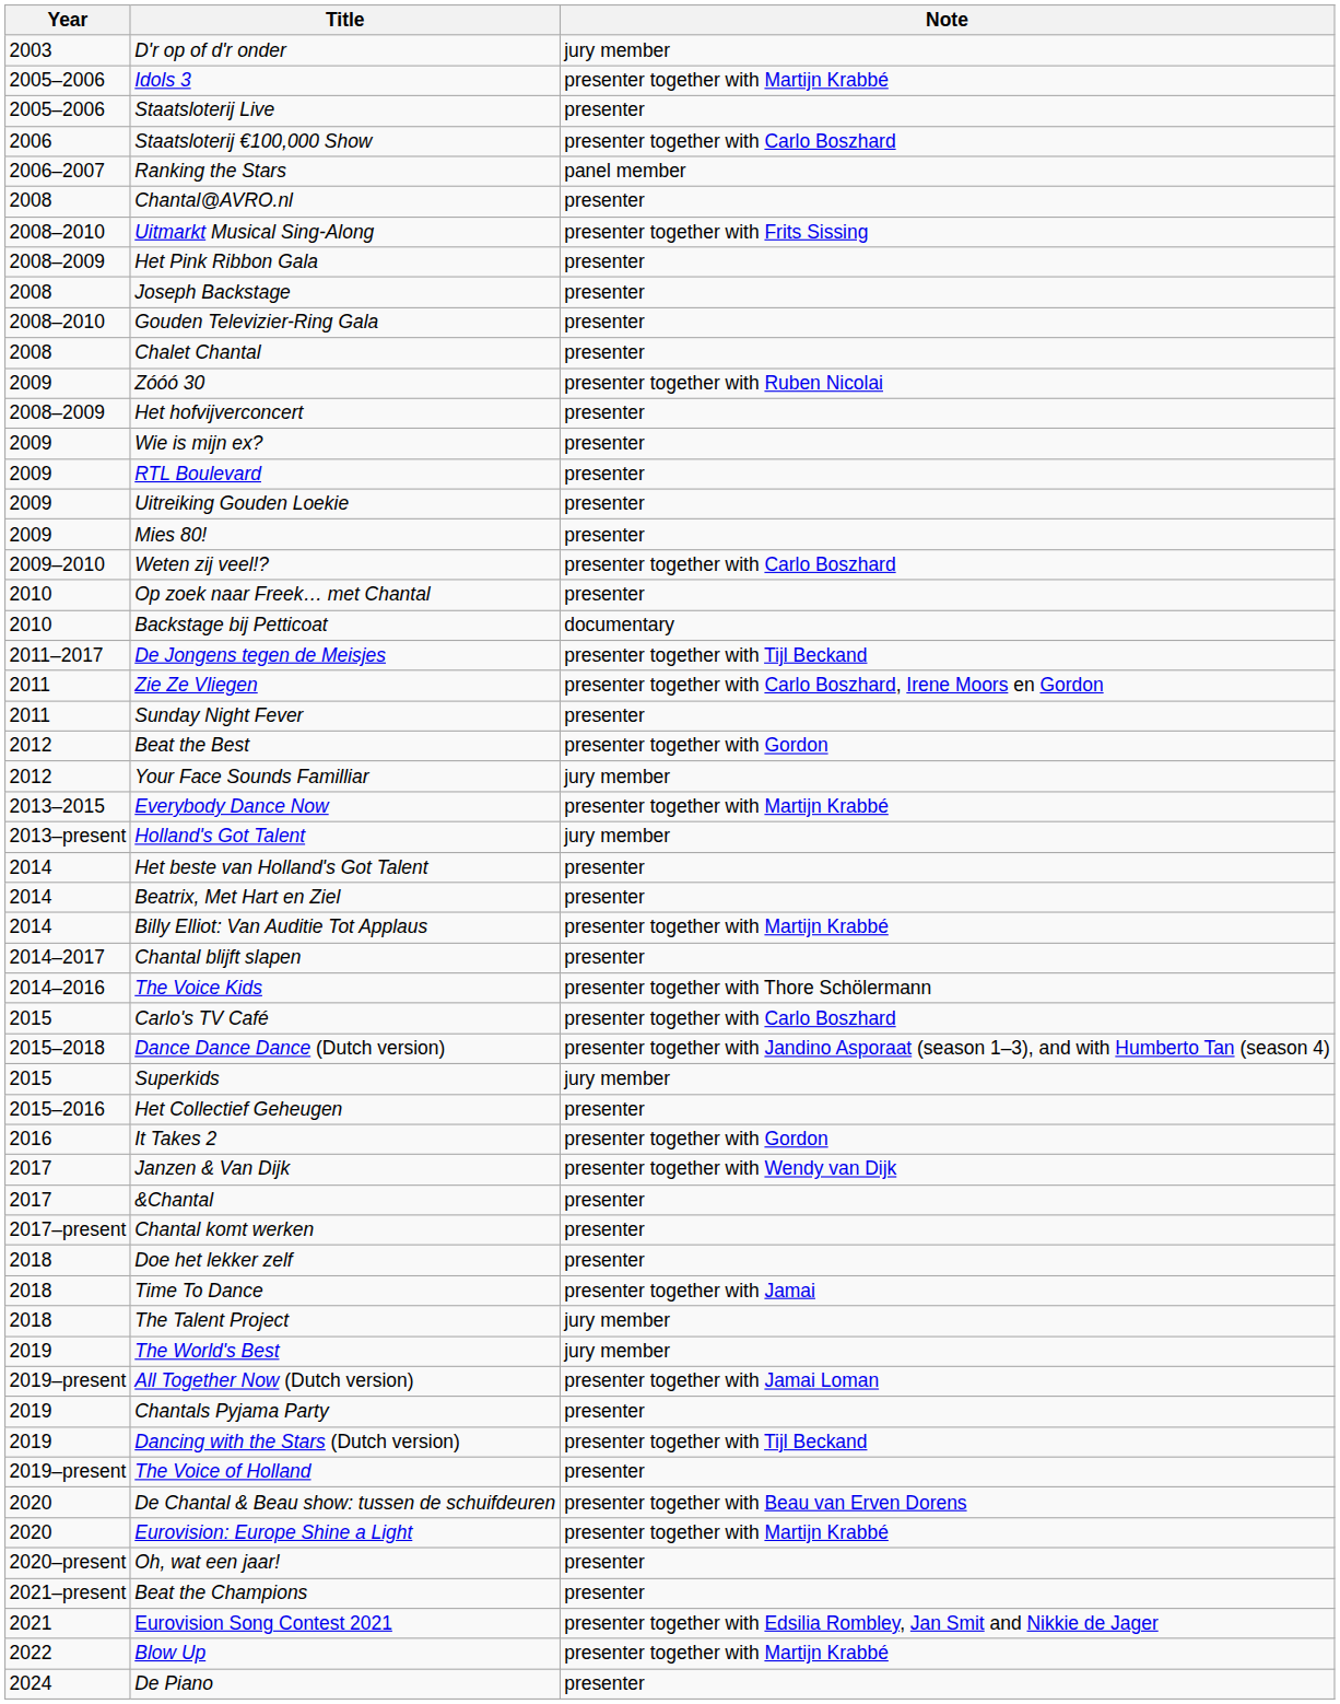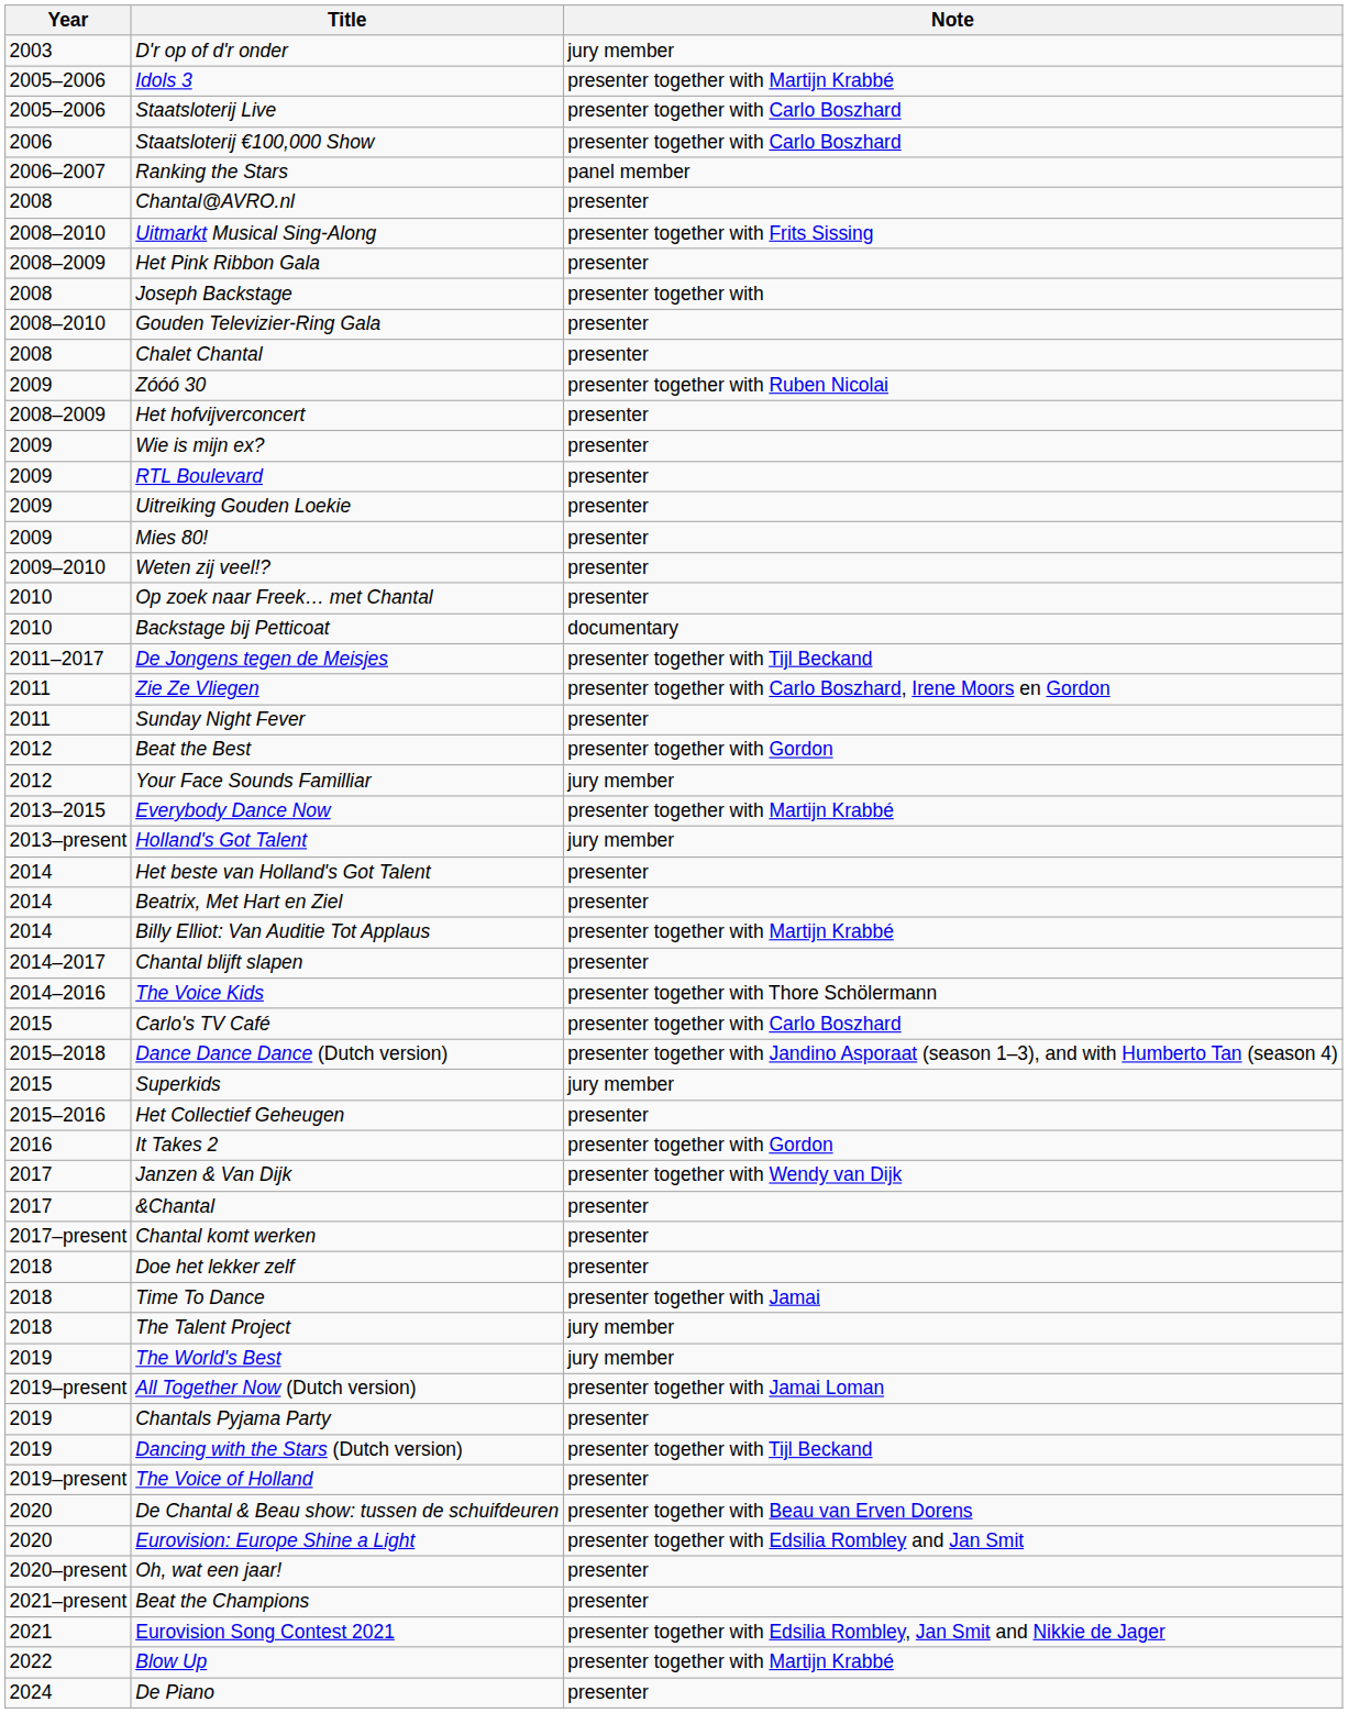Staatsloterij Live | Note: presenter -> presenter together with Carlo Boszhard
Joseph Backstage | Note: presenter -> presenter together with
Weten zij veel!? | Note: presenter together with Carlo Boszhard -> presenter
Eurovision: Europe Shine a Light | Note: presenter together with Martijn Krabbé -> presenter together with Edsilia Rombley and Jan Smit
